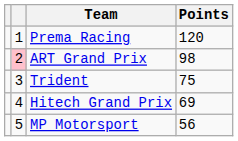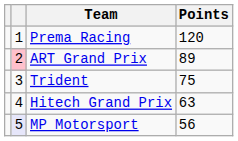ART Grand Prix | Points: 98 -> 89
Hitech Grand Prix | Points: 69 -> 63
MP Motorsport | column 2: no background -> lavender background
